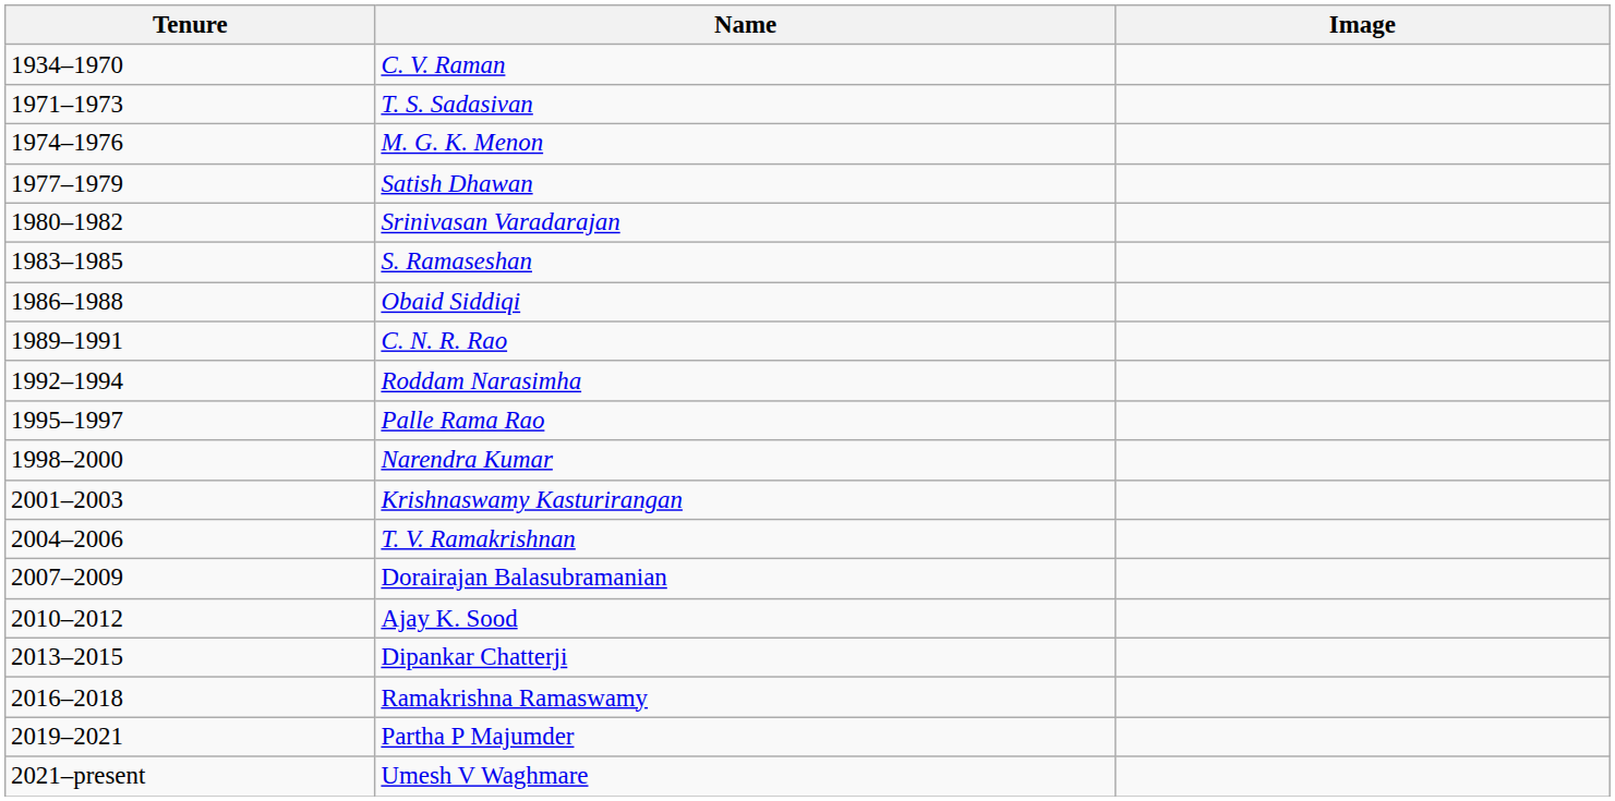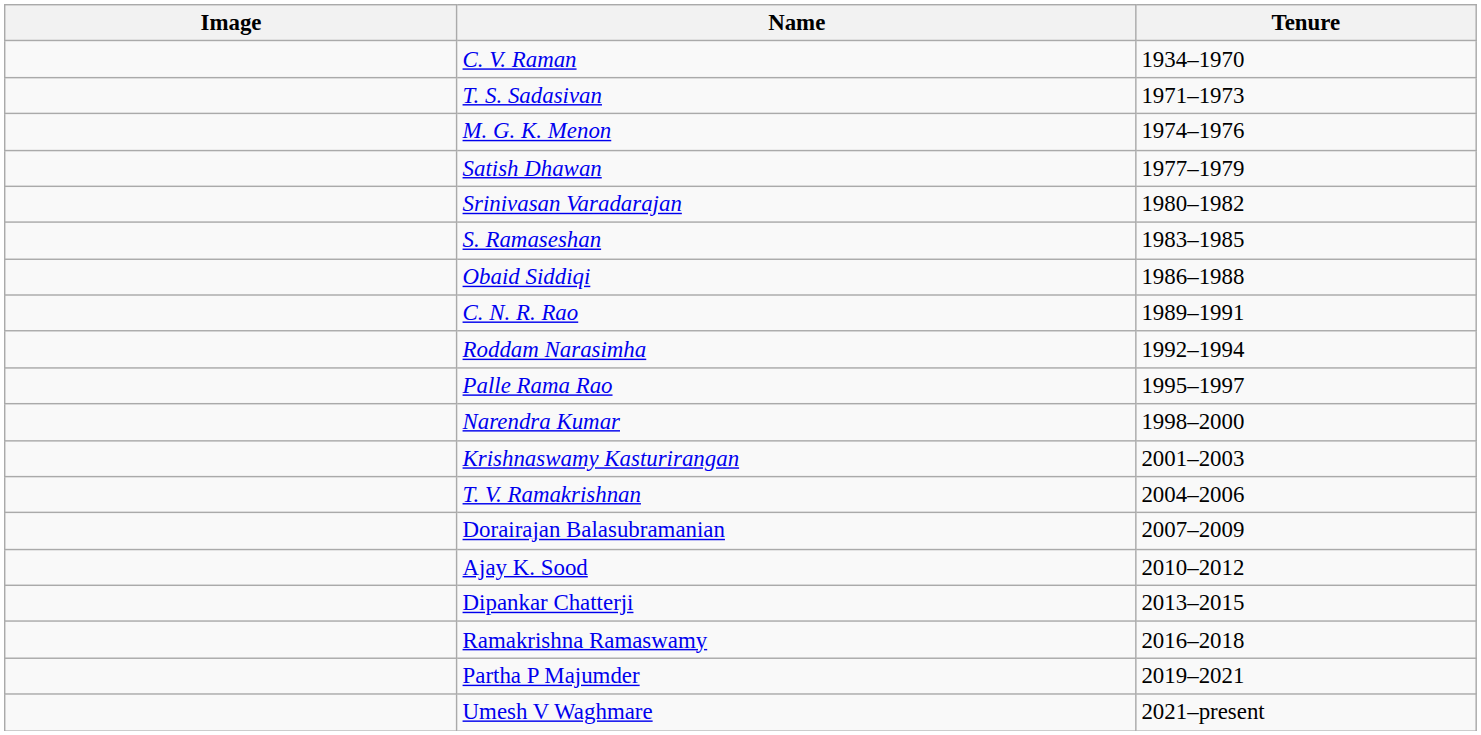columns swapped: Image <-> Tenure
